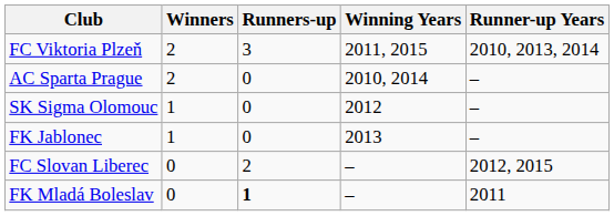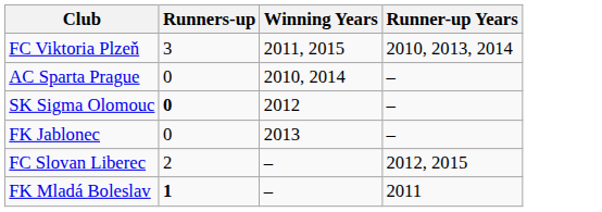- column: Winners | 2 | 2 | 1 | 1 | 0 | 0
SK Sigma Olomouc | Runners-up: normal -> bold
